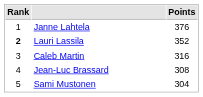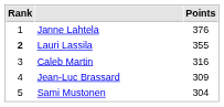Lauri Lassila | Points: 352 -> 355
Jean-Luc Brassard | Points: 308 -> 309
